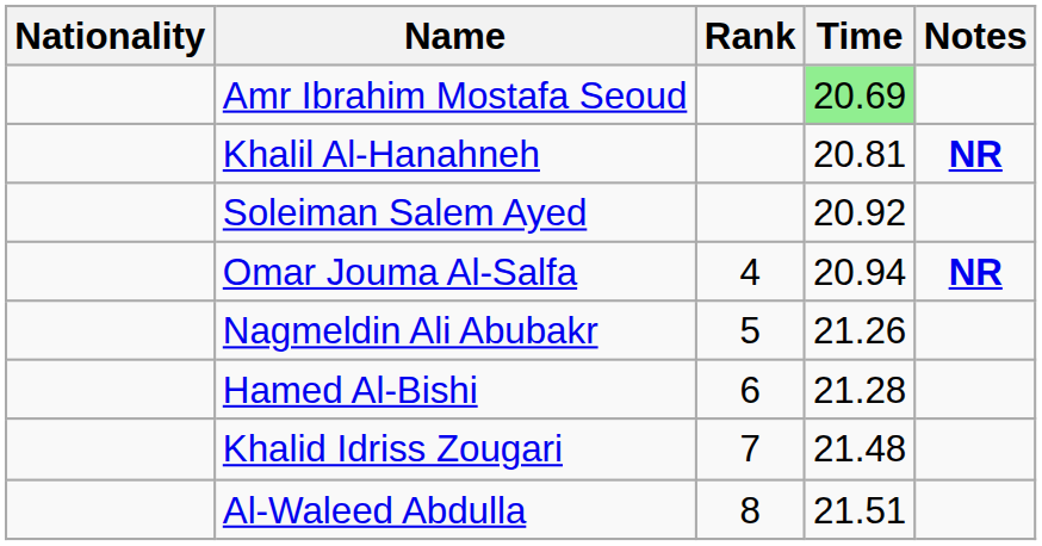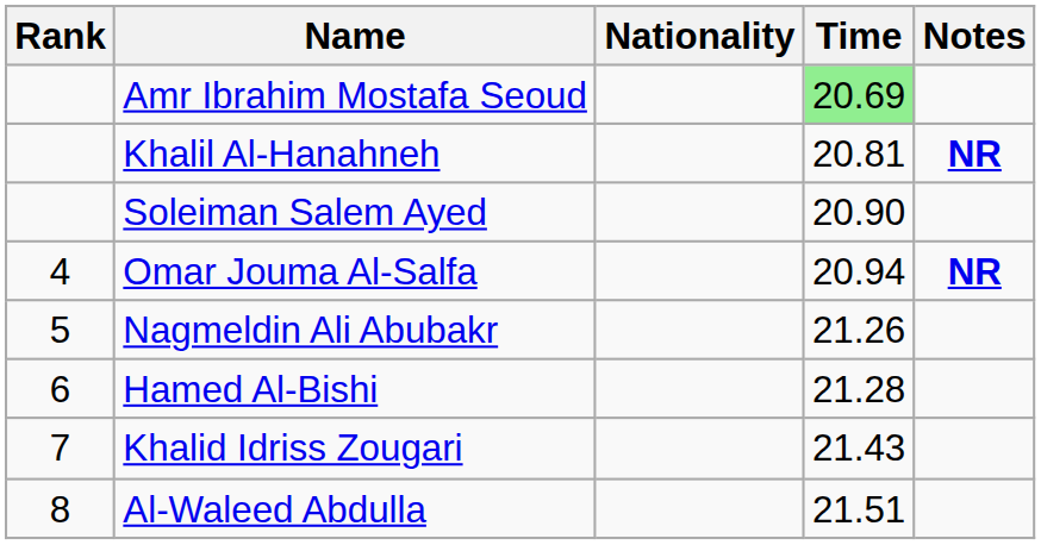columns swapped: Rank <-> Nationality
Soleiman Salem Ayed | Time: 20.92 -> 20.90
Khalid Idriss Zougari | Time: 21.48 -> 21.43
